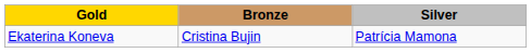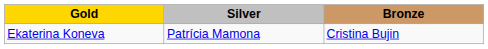columns swapped: Silver <-> Bronze
